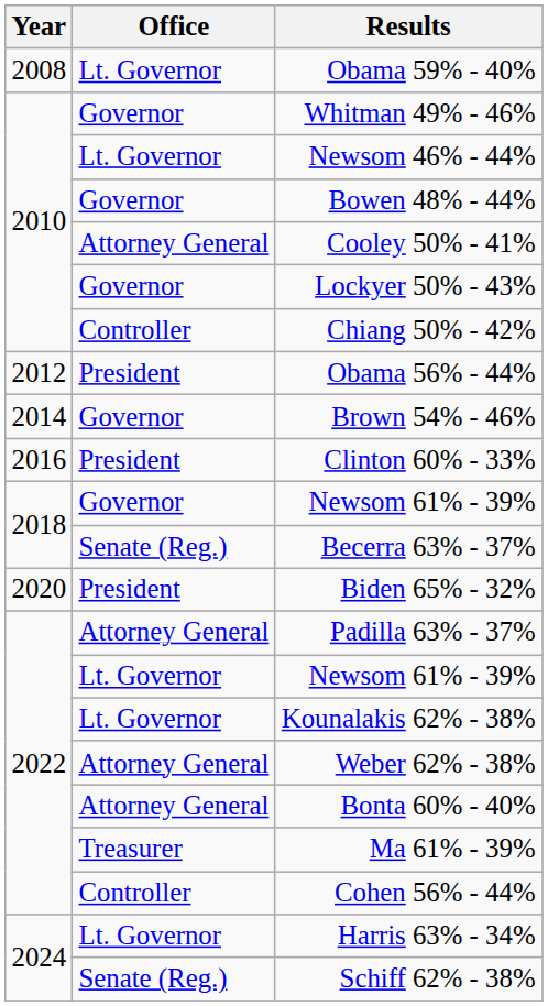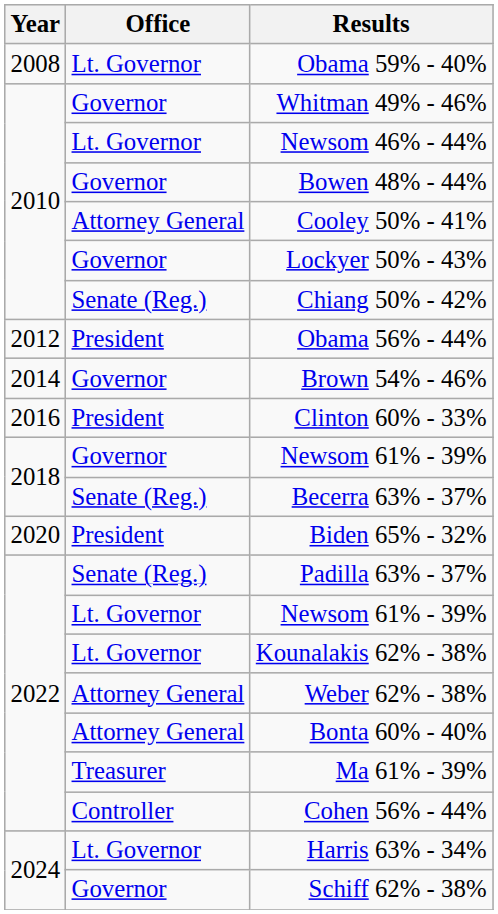Chiang 50% - 42% | Office: Controller -> Senate (Reg.)
Padilla 63% - 37% | Office: Attorney General -> Senate (Reg.)
Schiff 62% - 38% | Office: Senate (Reg.) -> Governor
